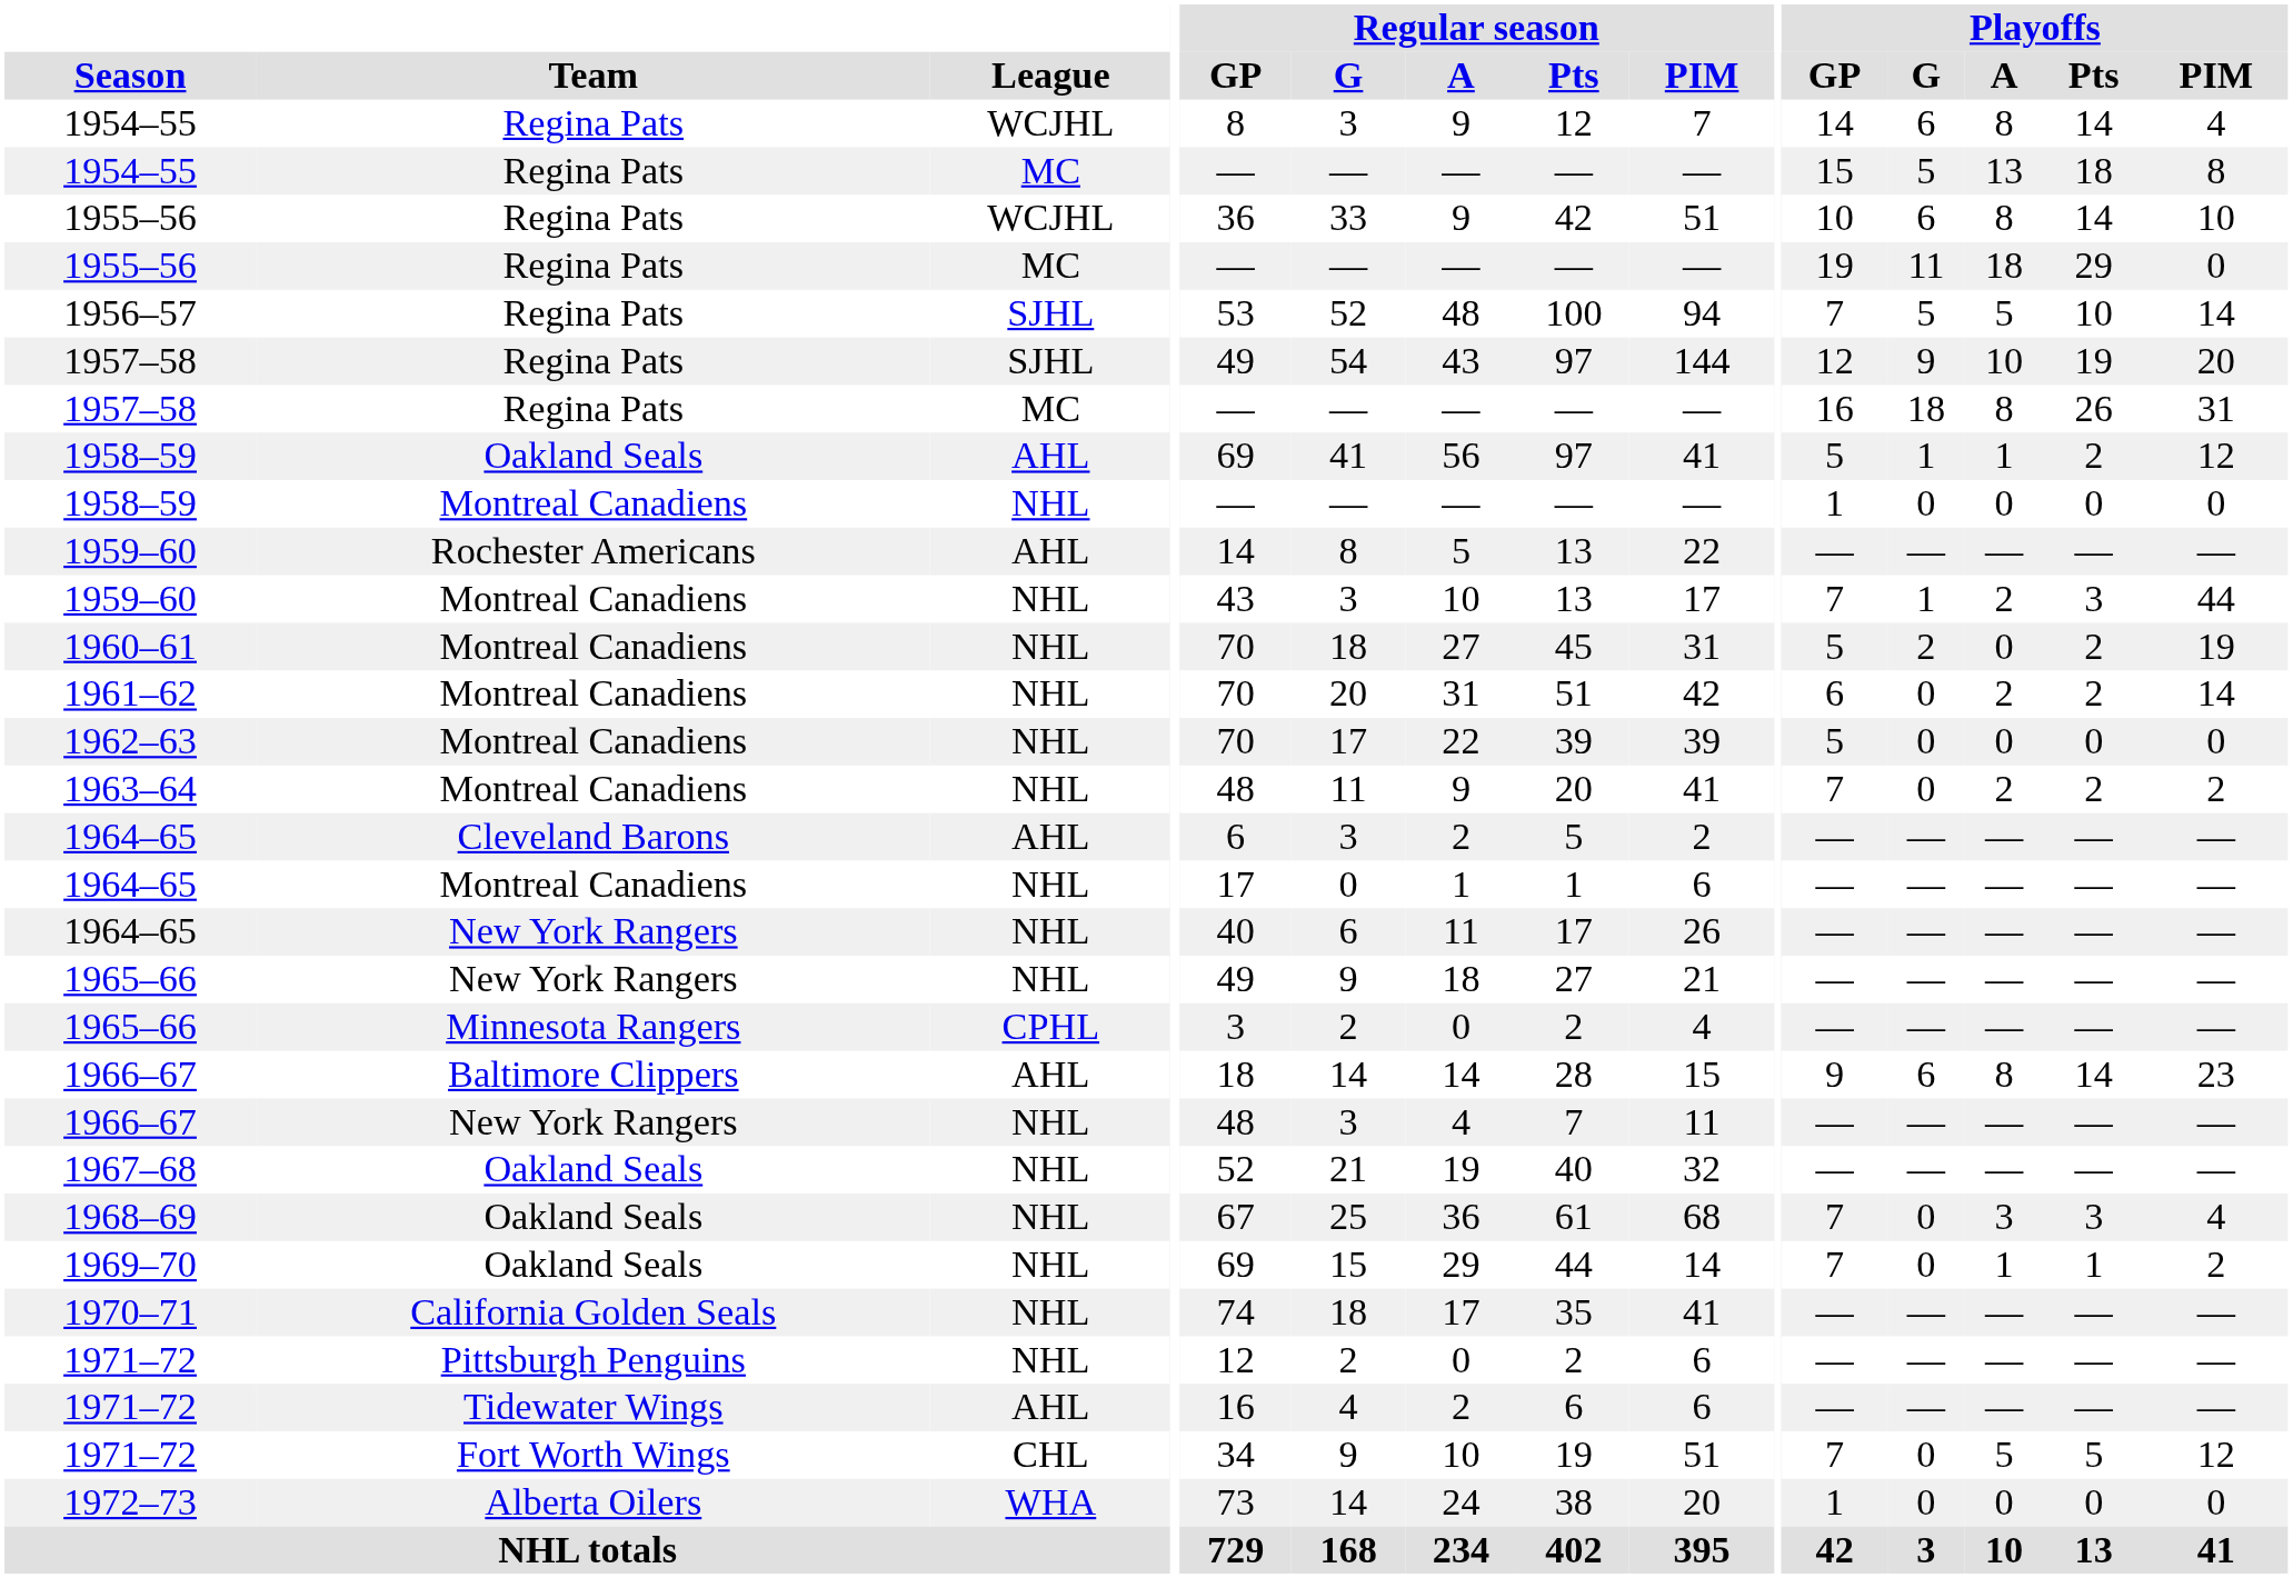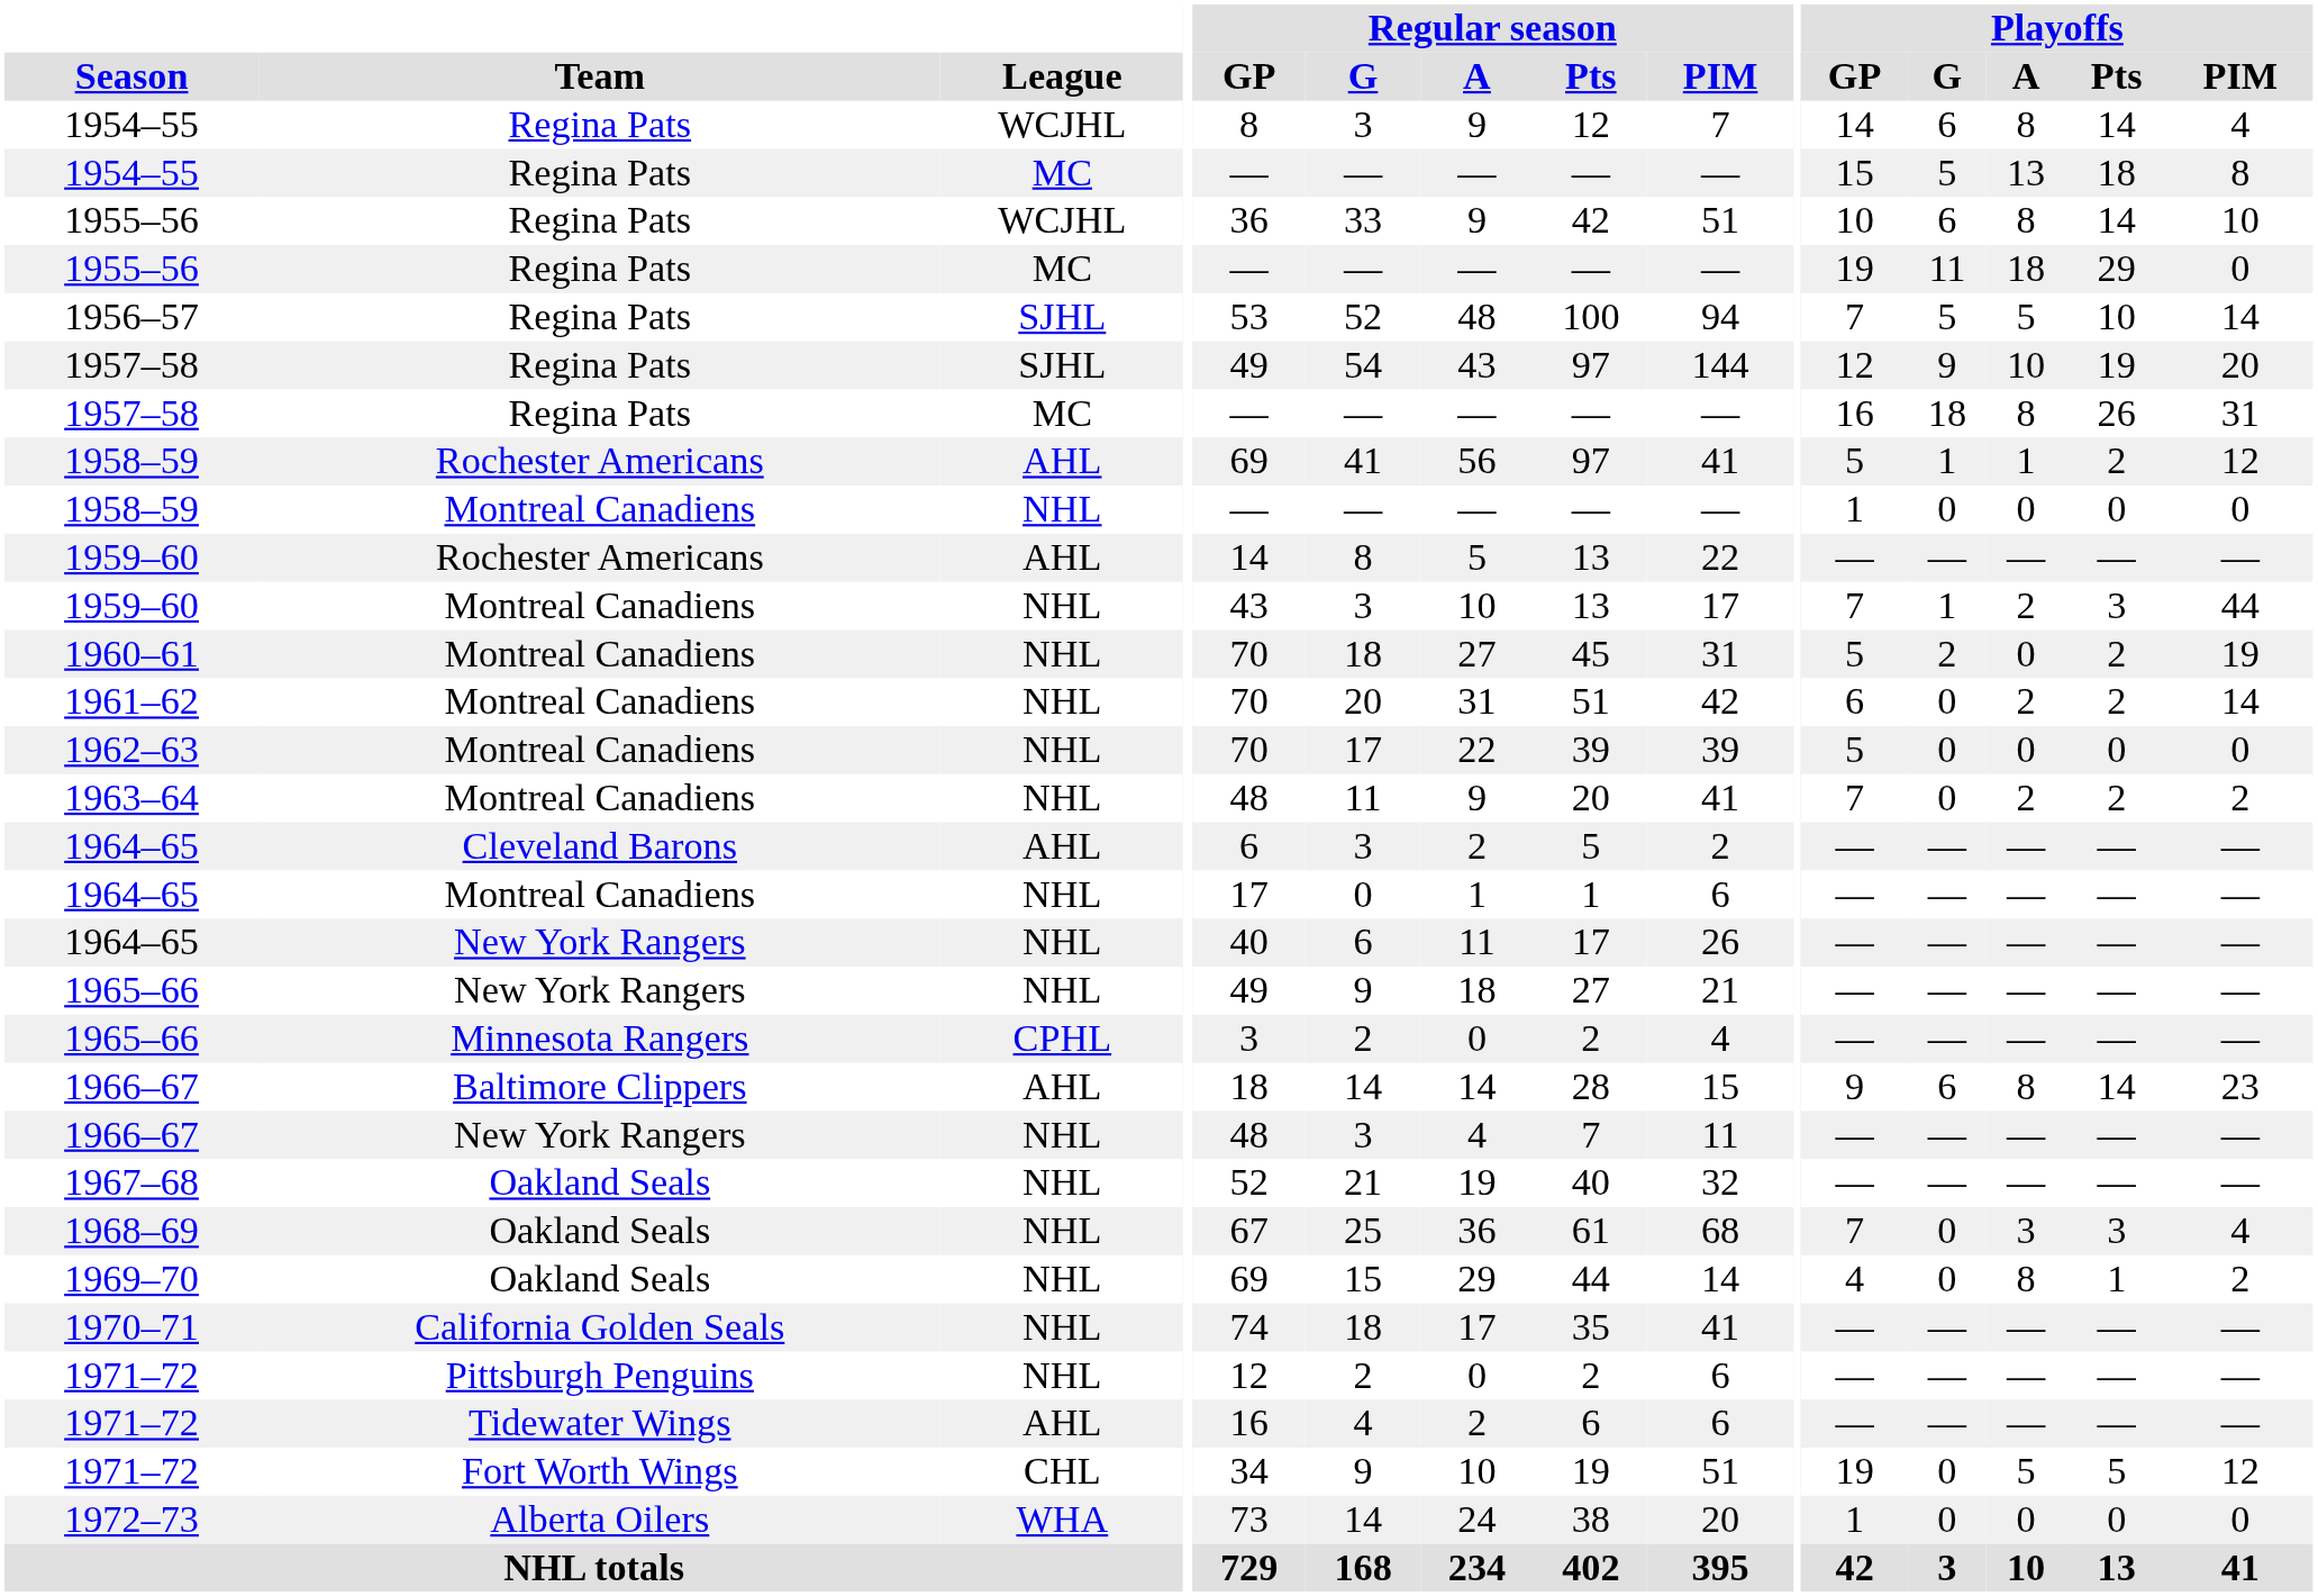1958–59 / AHL | Team: Oakland Seals -> Rochester Americans
1969–70 | Playoffs / GP: 7 -> 4
1969–70 | Playoffs / A: 1 -> 8
1971–72 / CHL | Playoffs / GP: 7 -> 19
